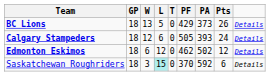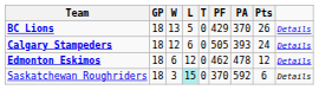BC Lions | PA: 373 -> 370
Edmonton Eskimos | PA: 502 -> 478
